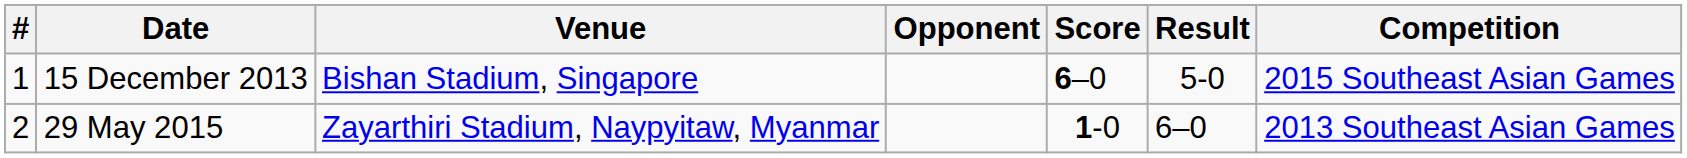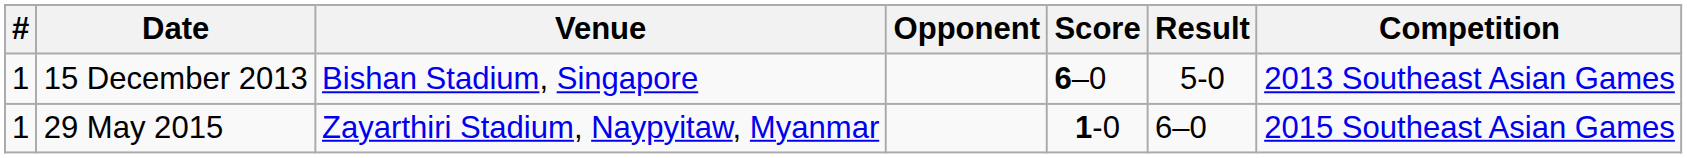15 December 2013 | Competition: 2015 Southeast Asian Games -> 2013 Southeast Asian Games
29 May 2015 | #: 2 -> 1
29 May 2015 | Competition: 2013 Southeast Asian Games -> 2015 Southeast Asian Games
